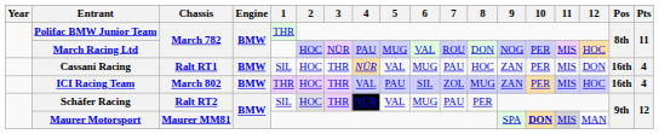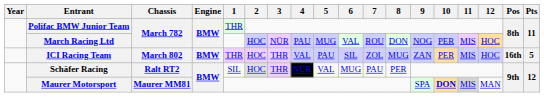- row: Cassani Racing | Ralt RT1 | BMW | SIL | HOC | THR | NÜR | VAL | MUG | PAU | HOC | ZAN | PER | MIS | DON | 16th | 4
ICI Racing Team | Pts: 4 -> 5
